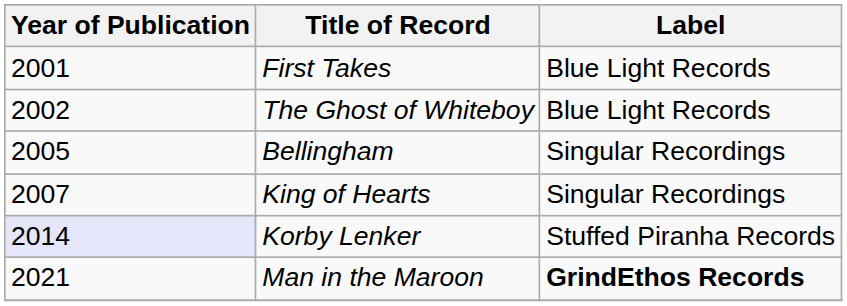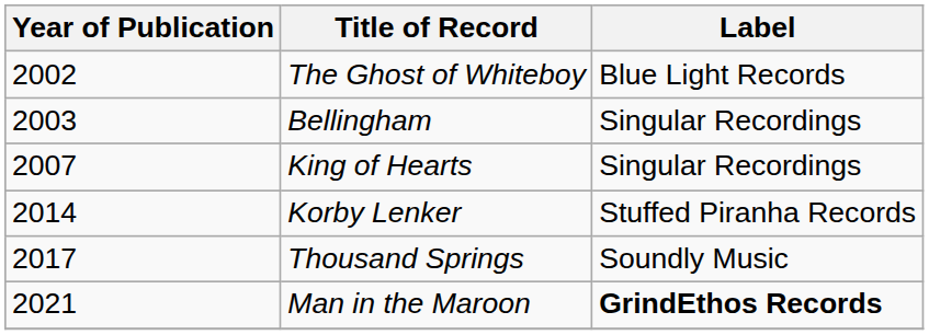- row: 2001 | First Takes | Blue Light Records
Bellingham | Year of Publication: 2005 -> 2003
Korby Lenker | Year of Publication: lavender background -> no background
+ row: 2017 | Thousand Springs | Soundly Music
